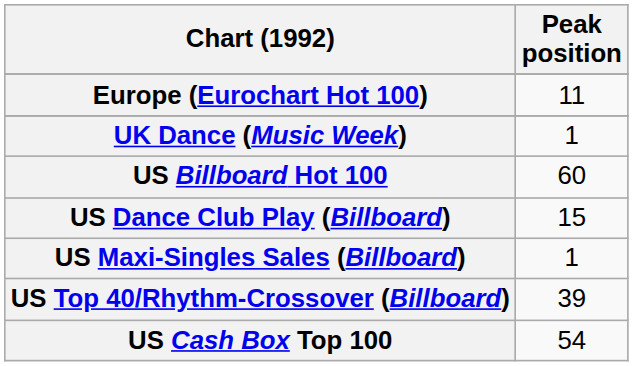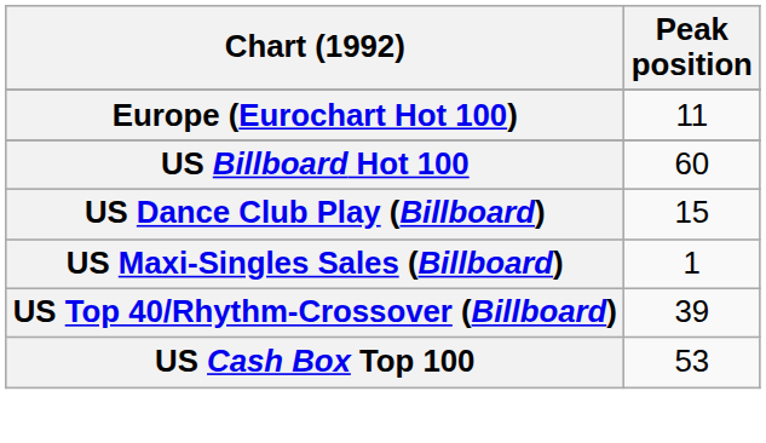- row: UK Dance (Music Week) | 1
US Cash Box Top 100 | Peak position: 54 -> 53
